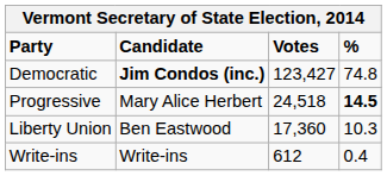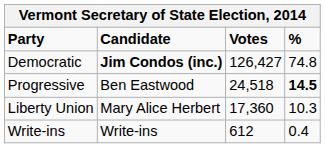Democratic | Votes: 123,427 -> 126,427
Progressive | Candidate: Mary Alice Herbert -> Ben Eastwood
Liberty Union | Candidate: Ben Eastwood -> Mary Alice Herbert
